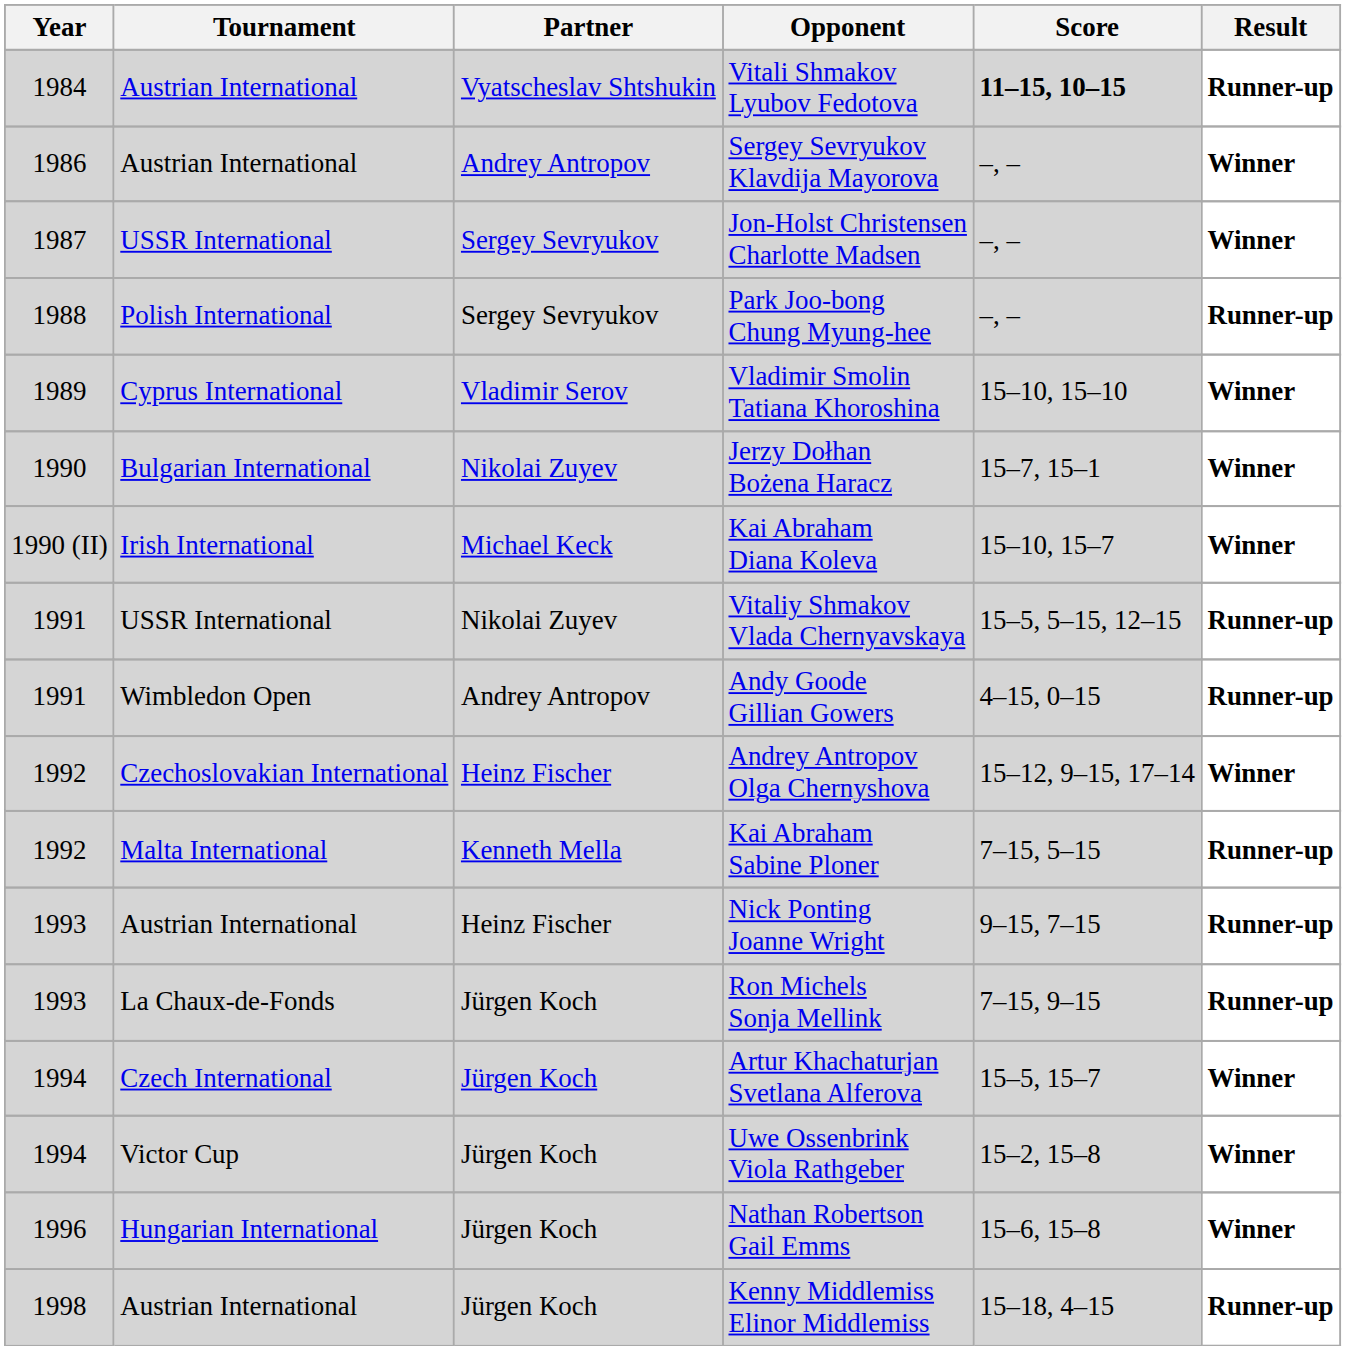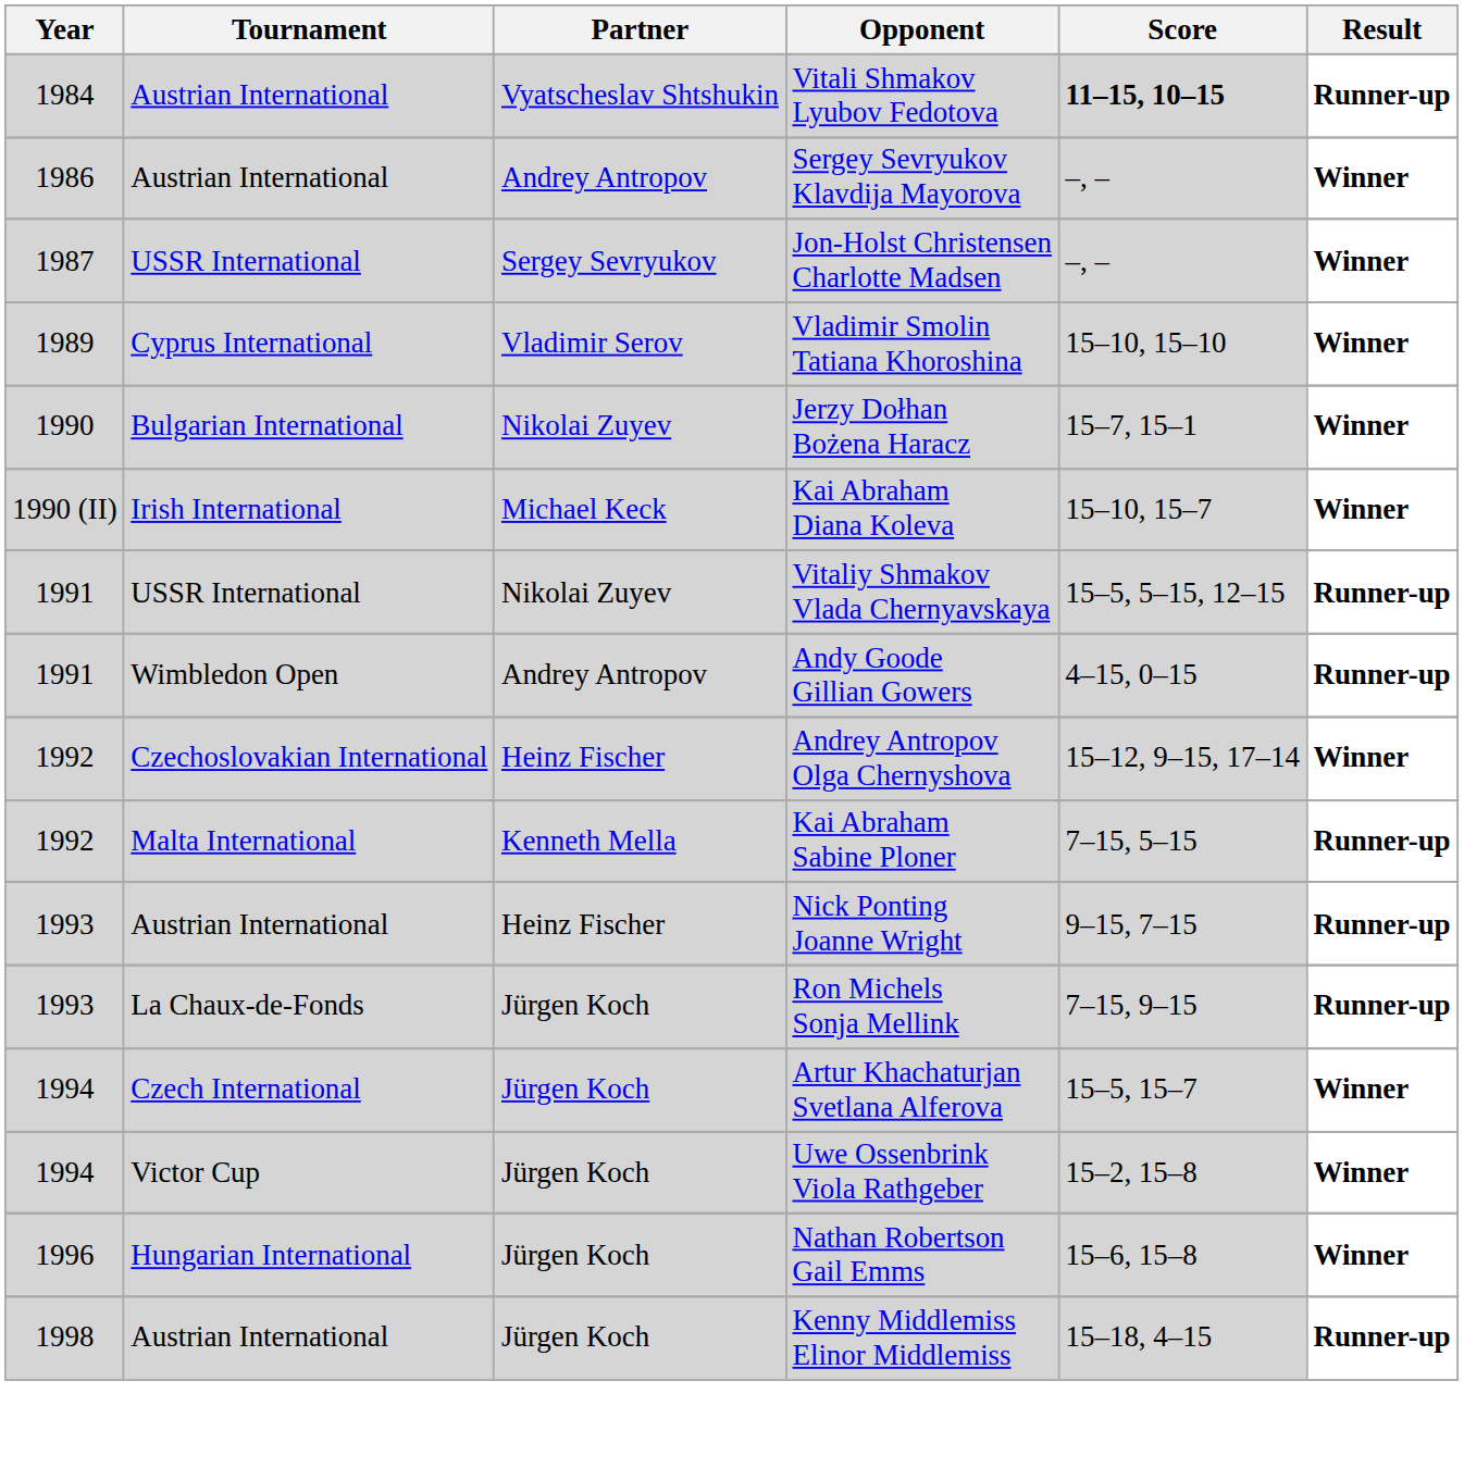- row: 1988 | Polish International | Sergey Sevryukov | Park Joo-bong Chung Myung-hee | –, – | Runner-up
